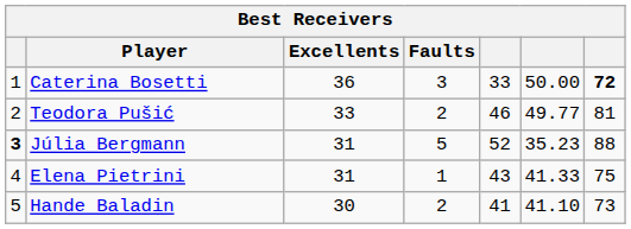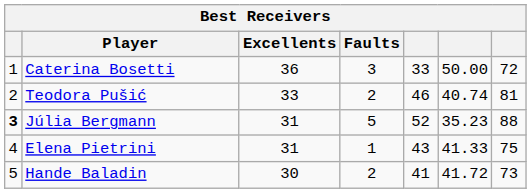Caterina Bosetti | column 7: bold -> normal
Teodora Pušić | column 6: 49.77 -> 40.74
Hande Baladin | column 6: 41.10 -> 41.72
